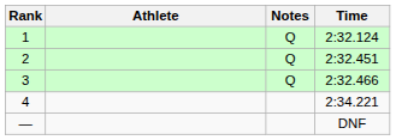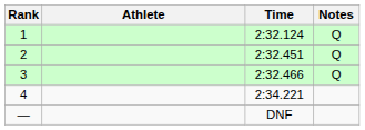columns swapped: Time <-> Notes
